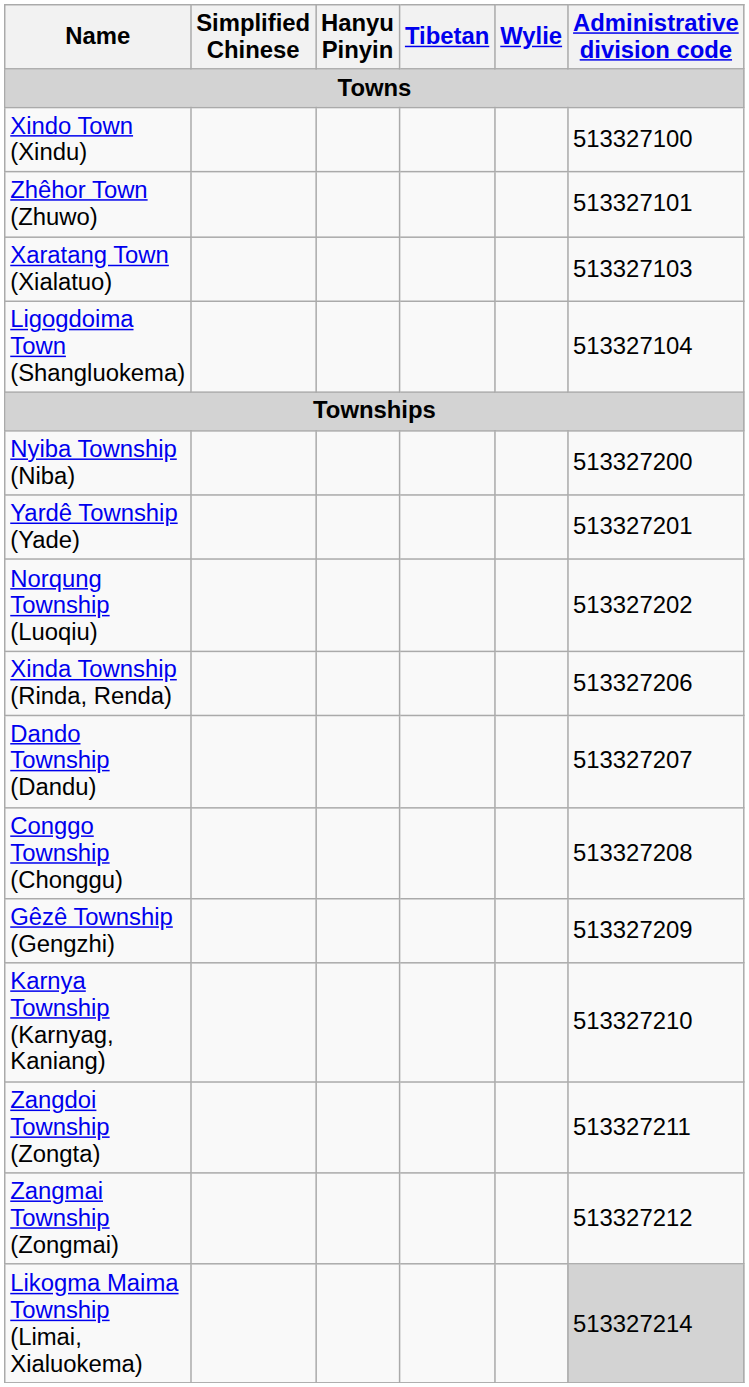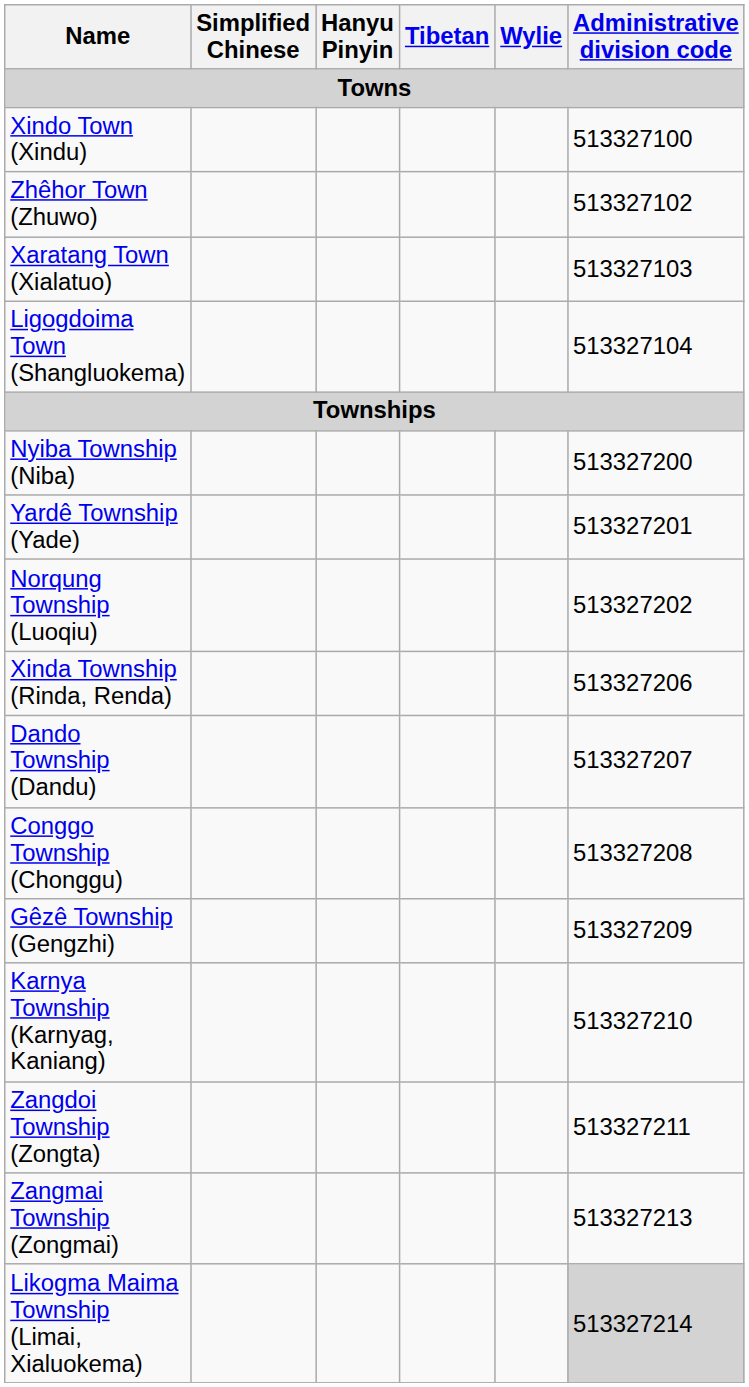Zhêhor Town (Zhuwo) | Administrative division code: 513327101 -> 513327102
Zangmai Township (Zongmai) | Administrative division code: 513327212 -> 513327213
